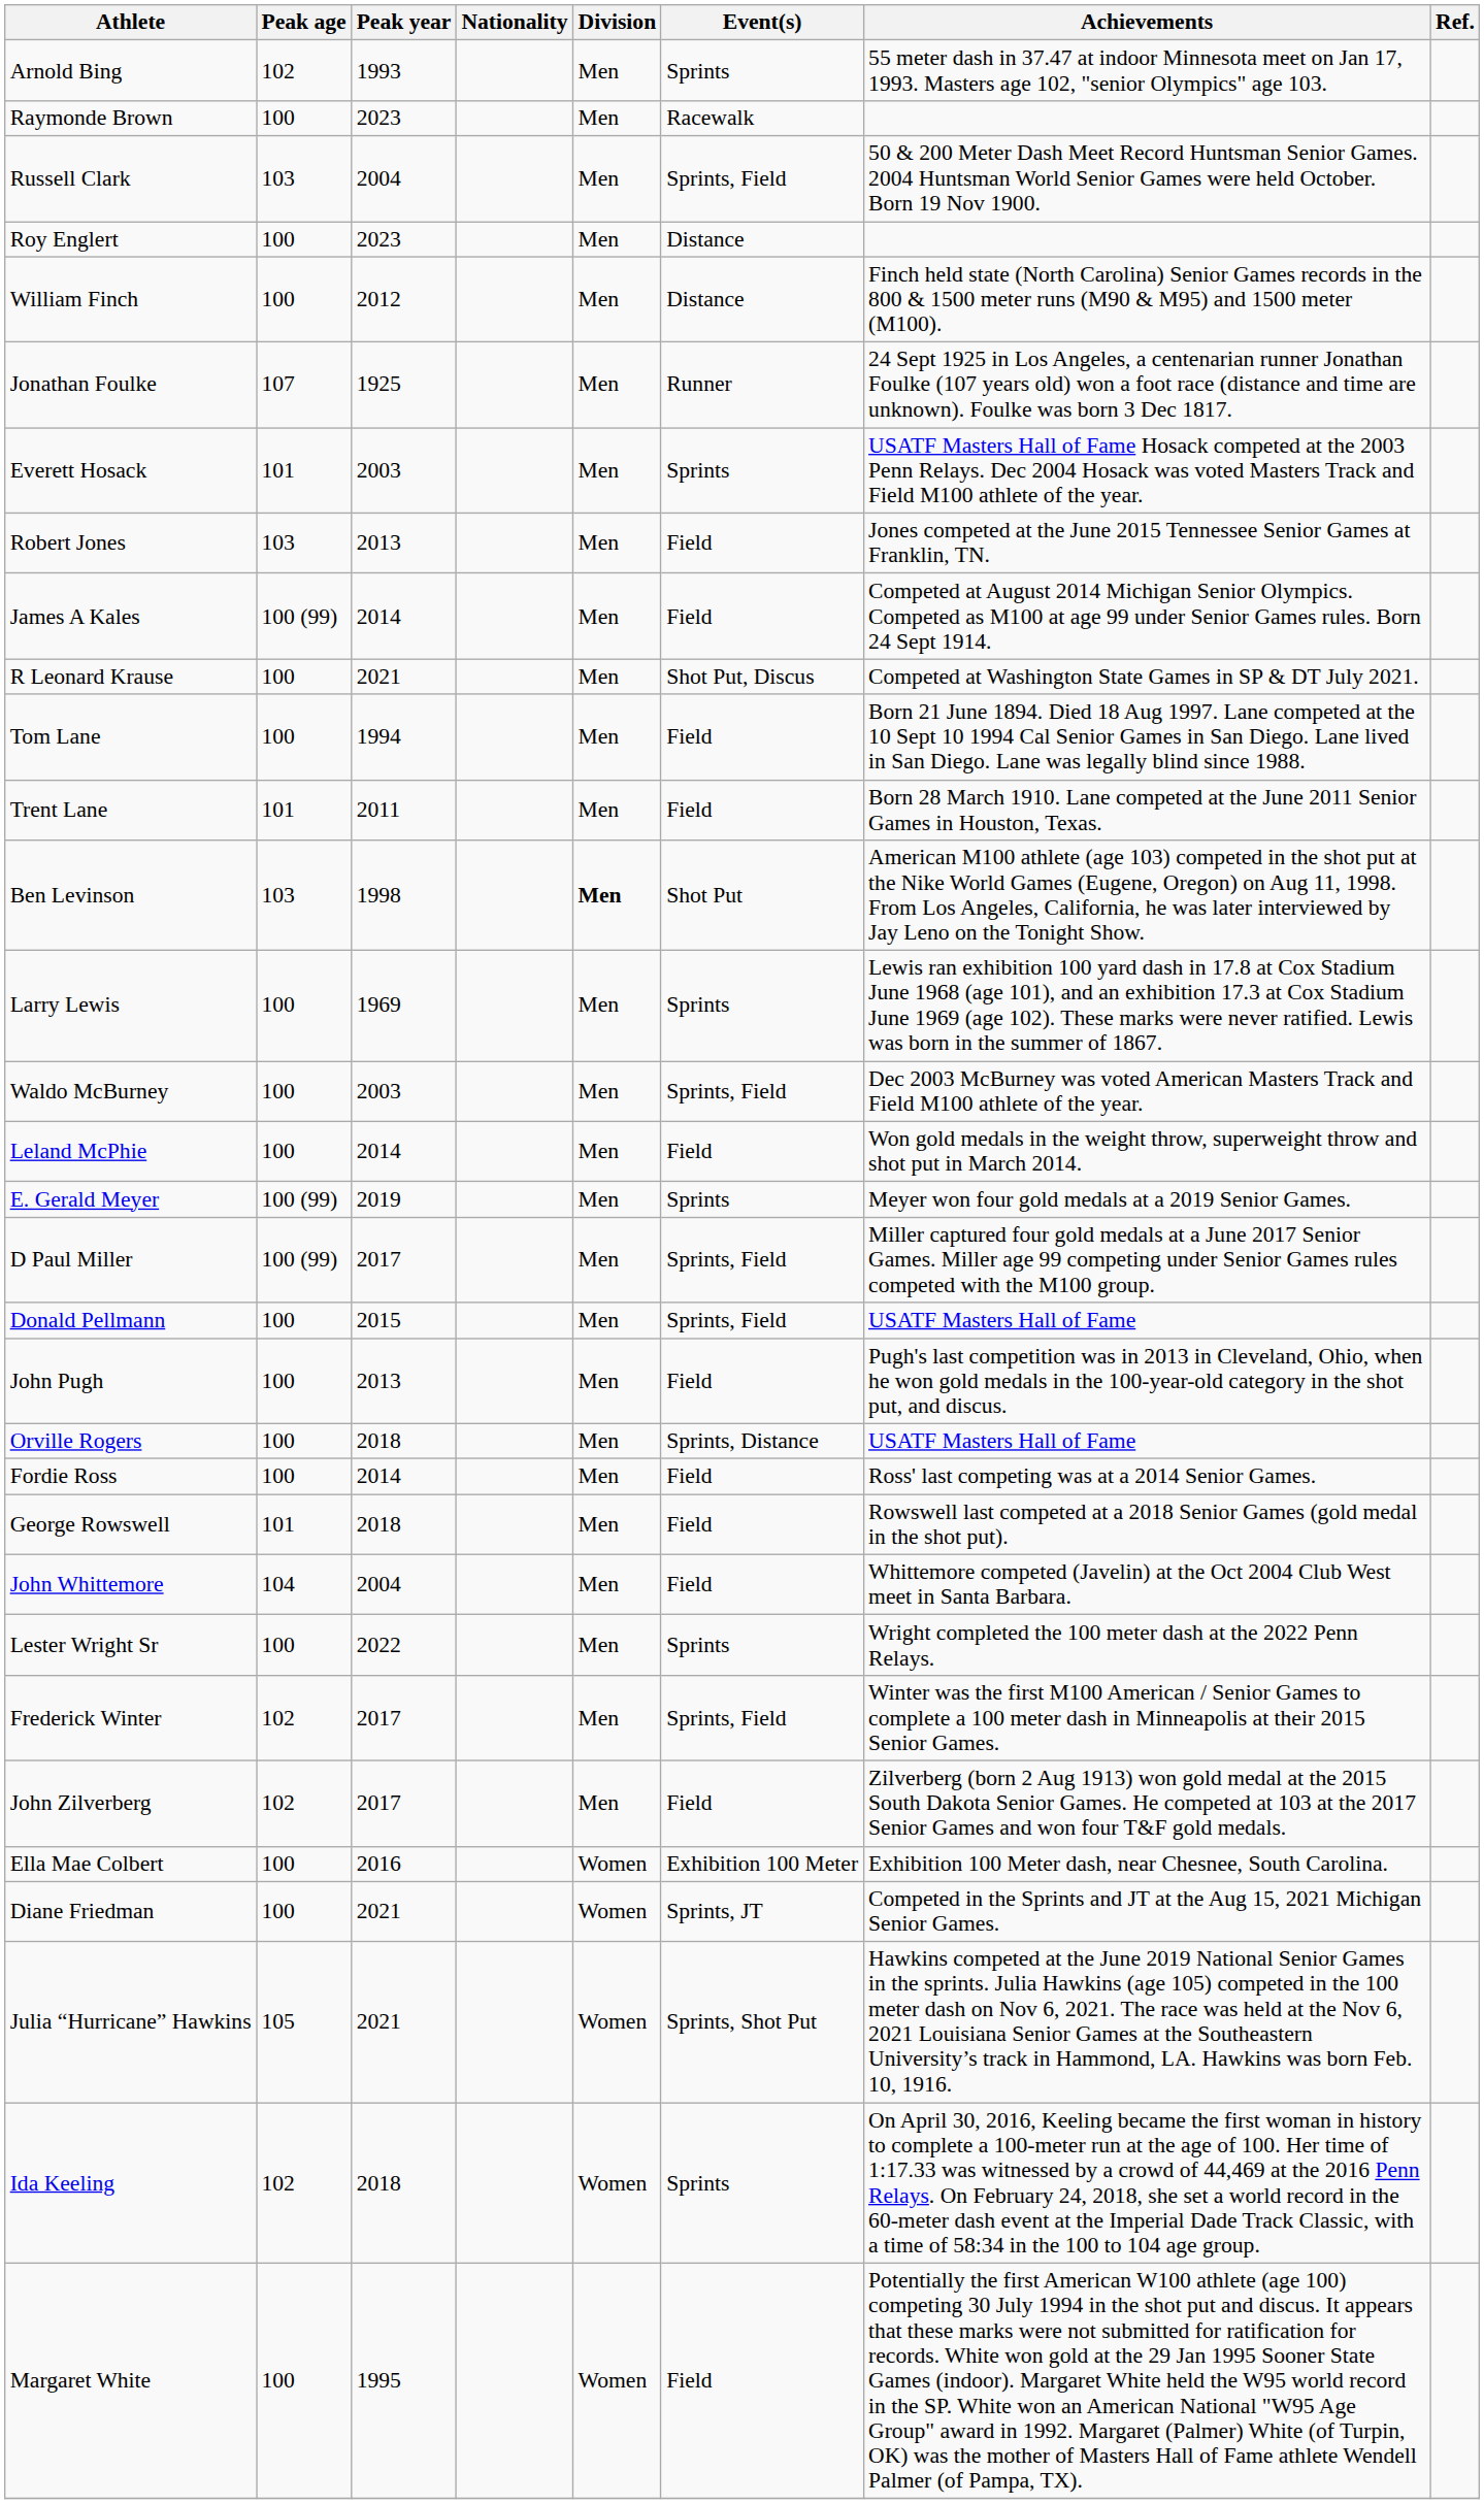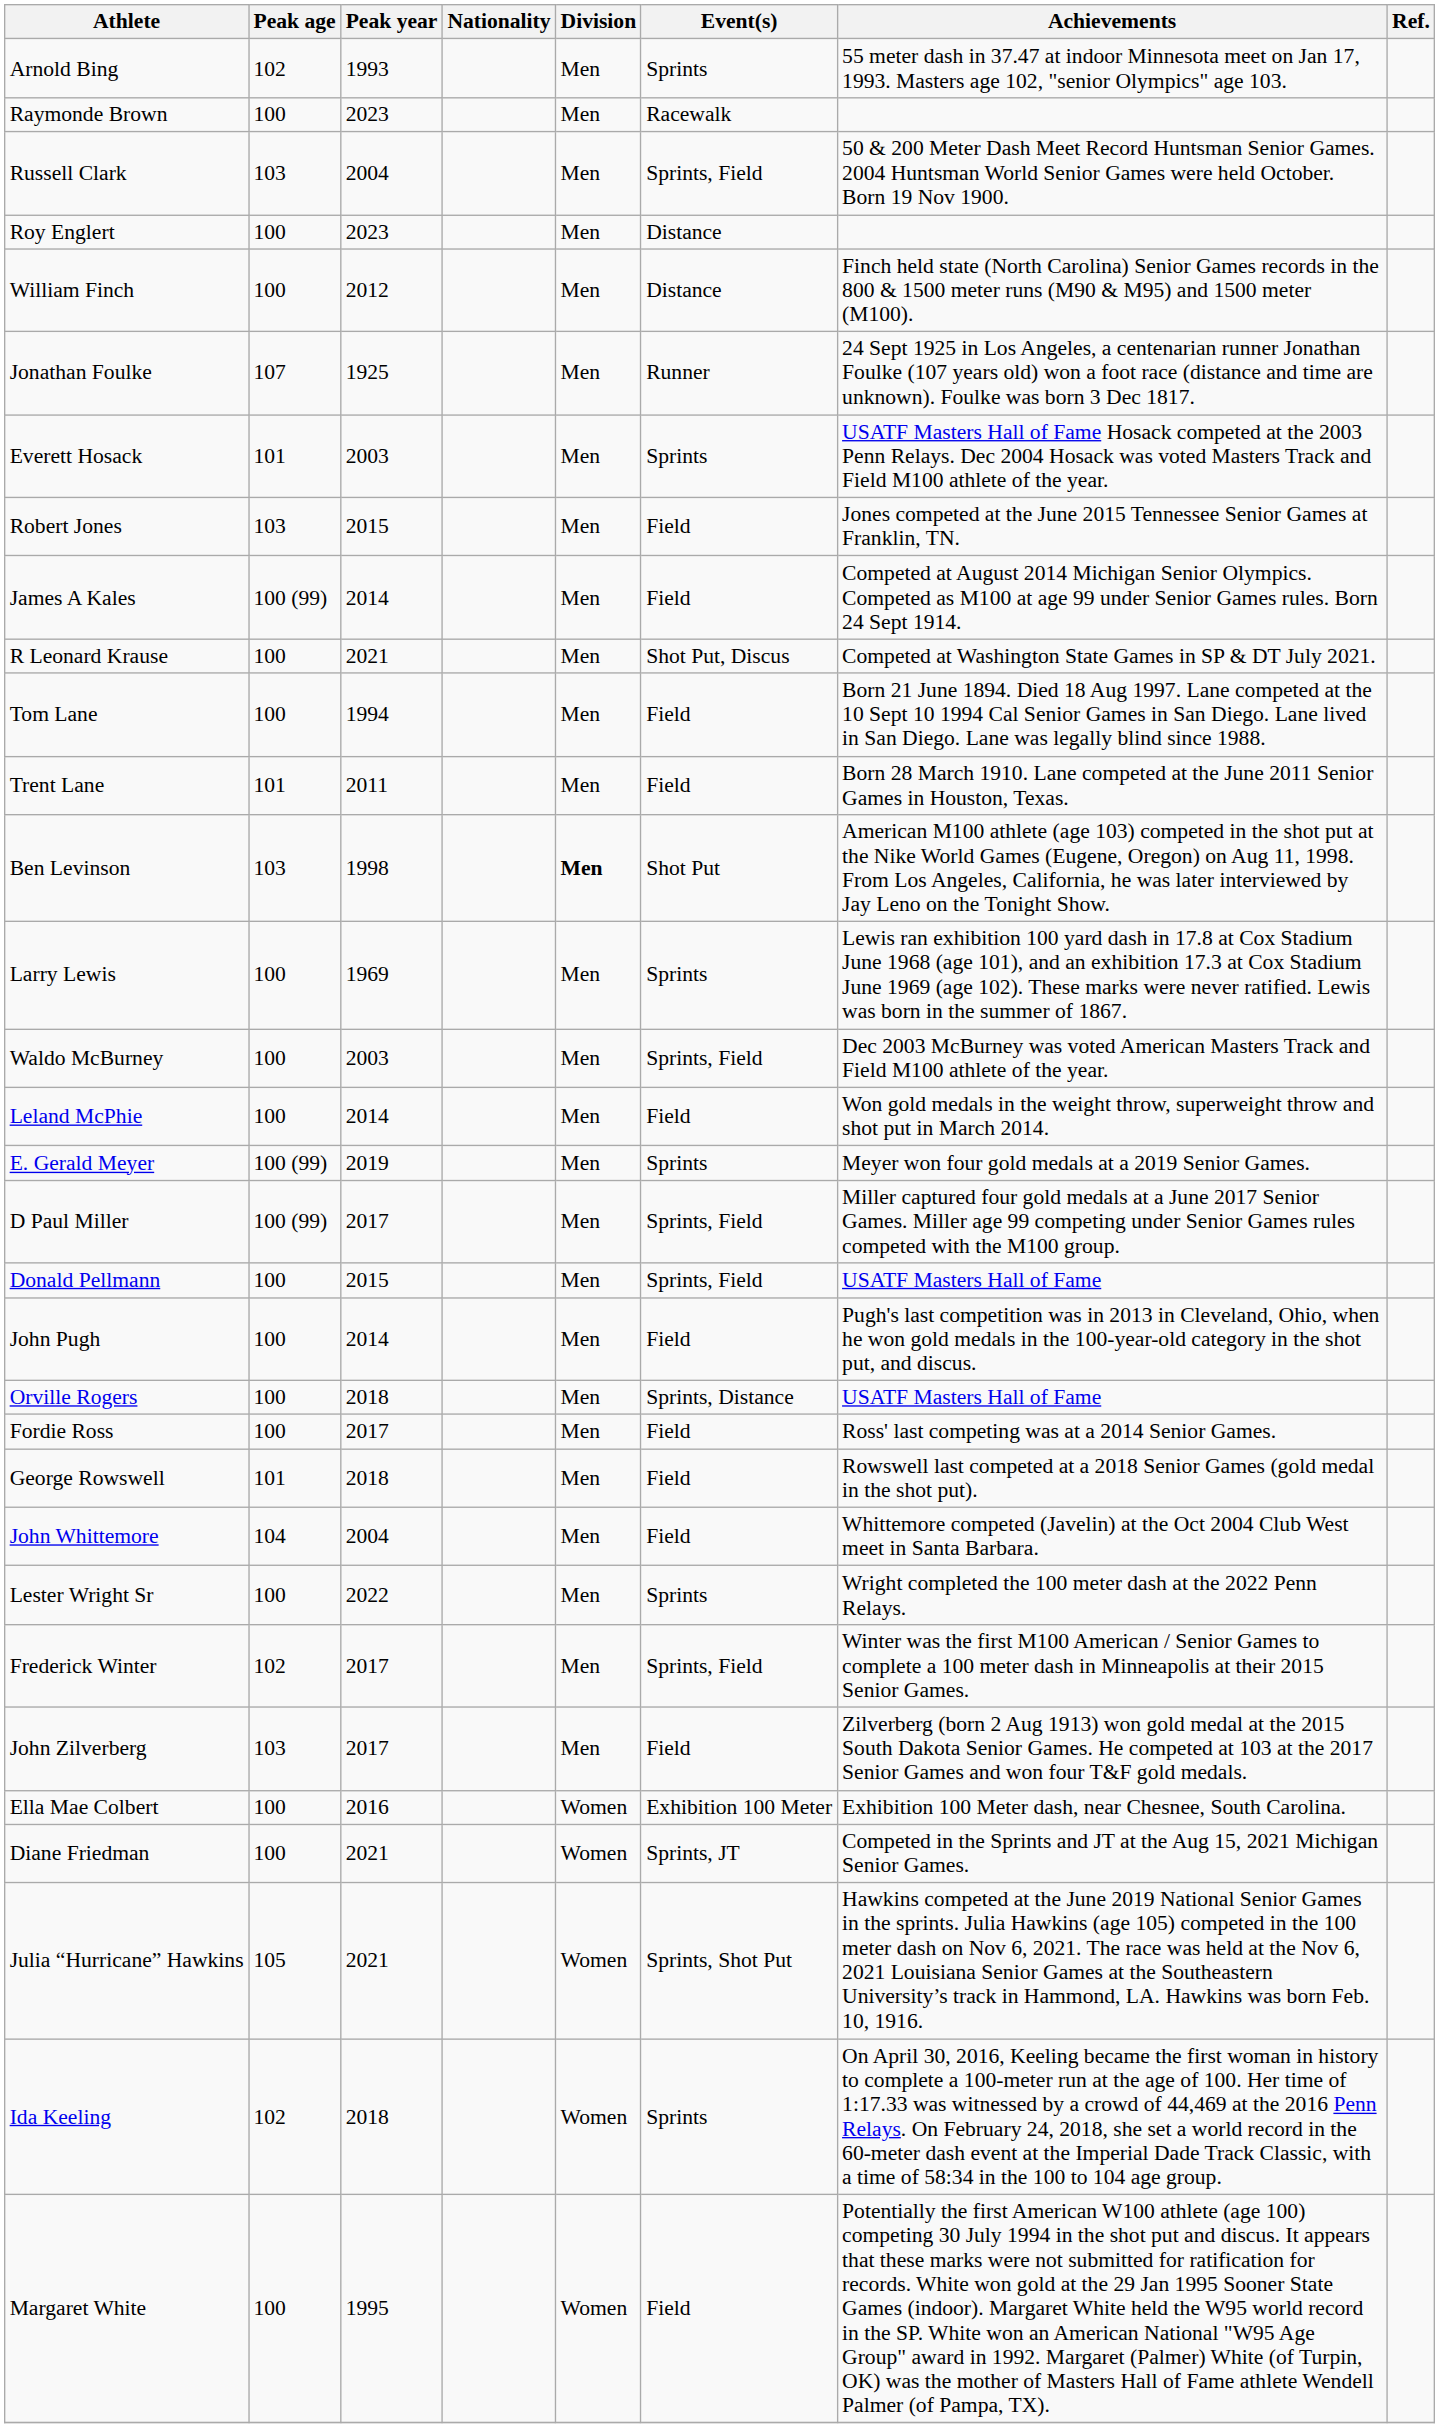Robert Jones | Peak year: 2013 -> 2015
John Pugh | Peak year: 2013 -> 2014
Fordie Ross | Peak year: 2014 -> 2017
John Zilverberg | Peak age: 102 -> 103
